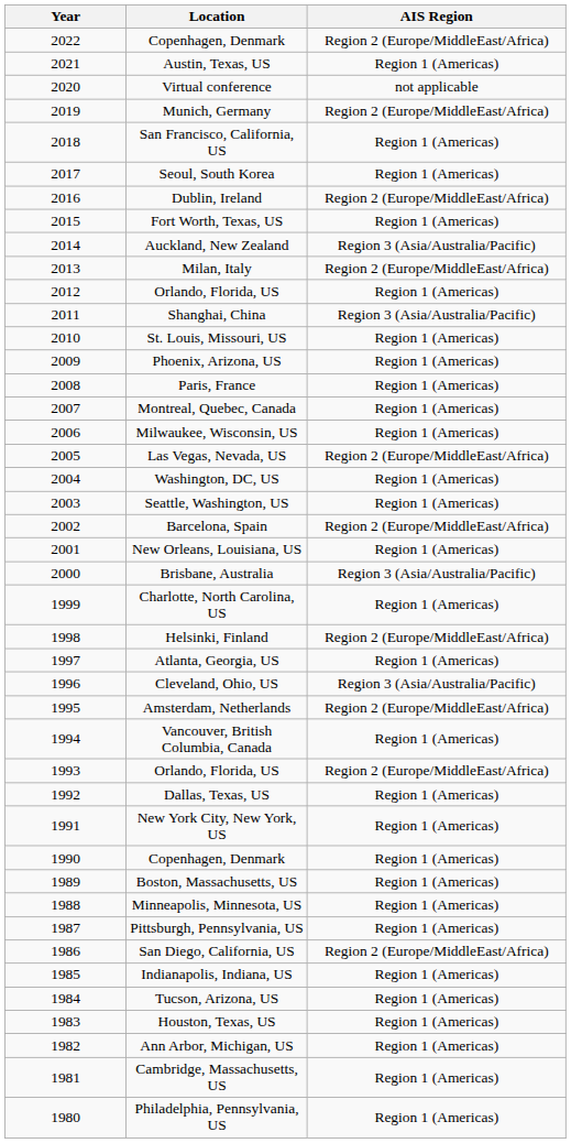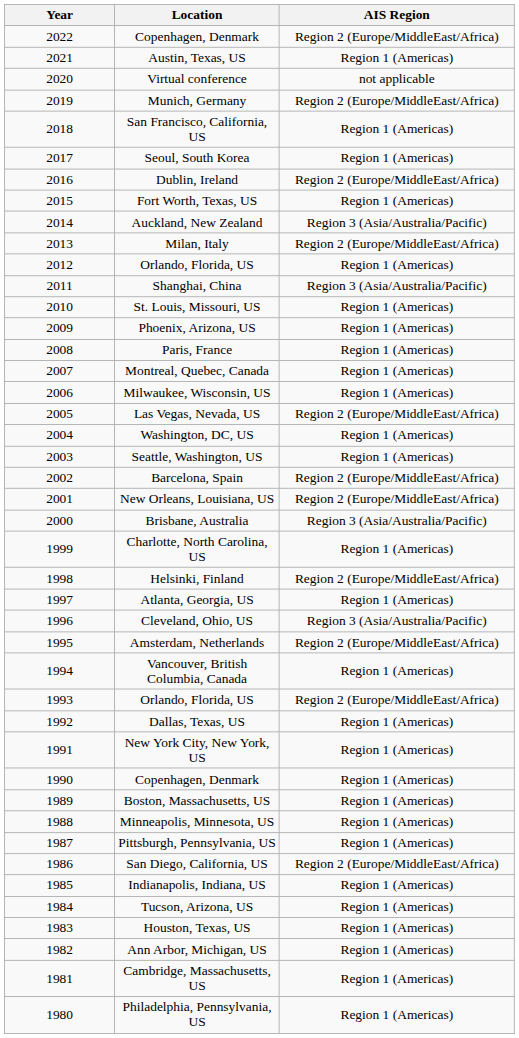New Orleans, Louisiana, US | AIS Region: Region 1 (Americas) -> Region 2 (Europe/MiddleEast/Africa)
